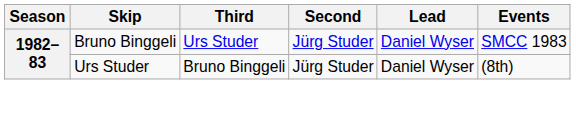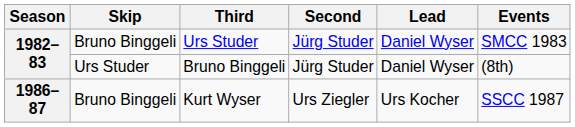+ row: 1986–87 | Bruno Binggeli | Kurt Wyser | Urs Ziegler | Urs Kocher | SSCC 1987
